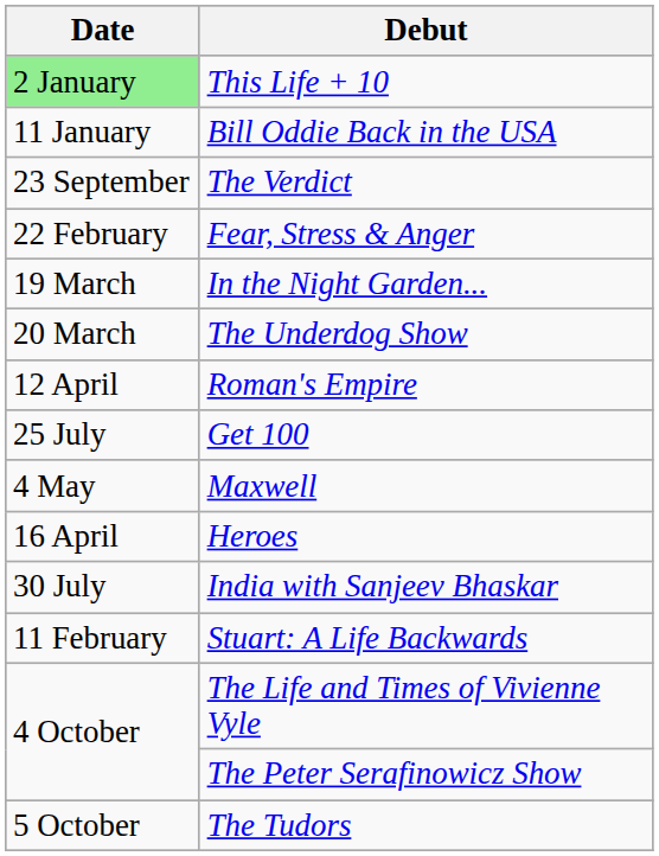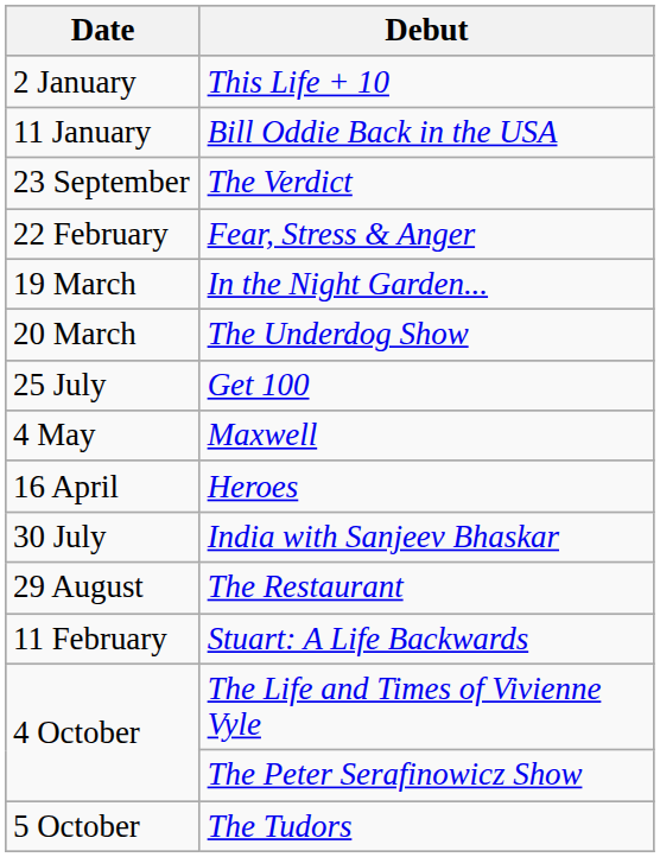This Life + 10 | Date: lightgreen background -> no background
- row: 12 April | Roman's Empire
+ row: 29 August | The Restaurant
